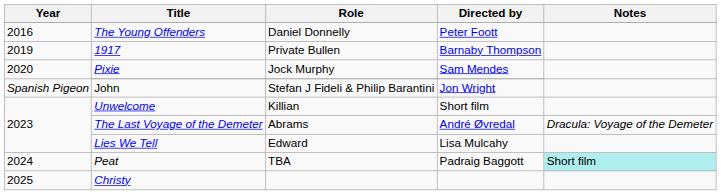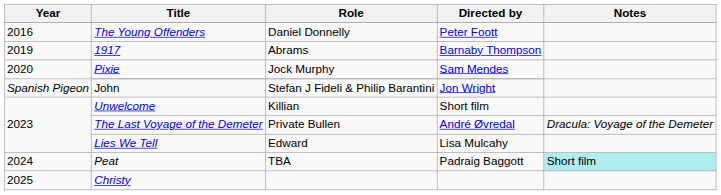1917 | Role: Private Bullen -> Abrams
The Last Voyage of the Demeter | Role: Abrams -> Private Bullen
